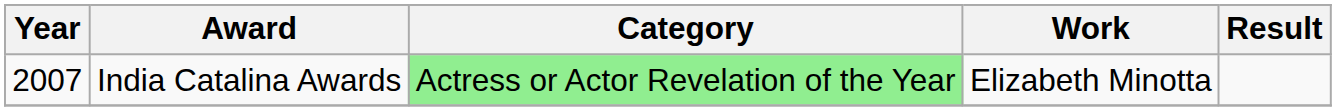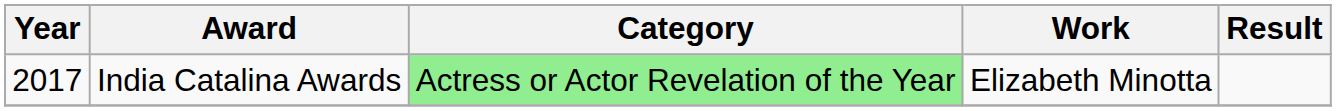India Catalina Awards | Year: 2007 -> 2017
